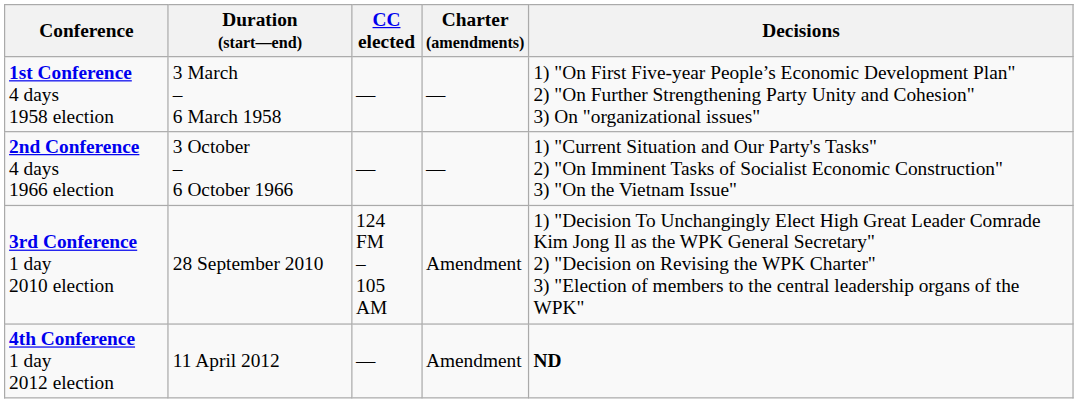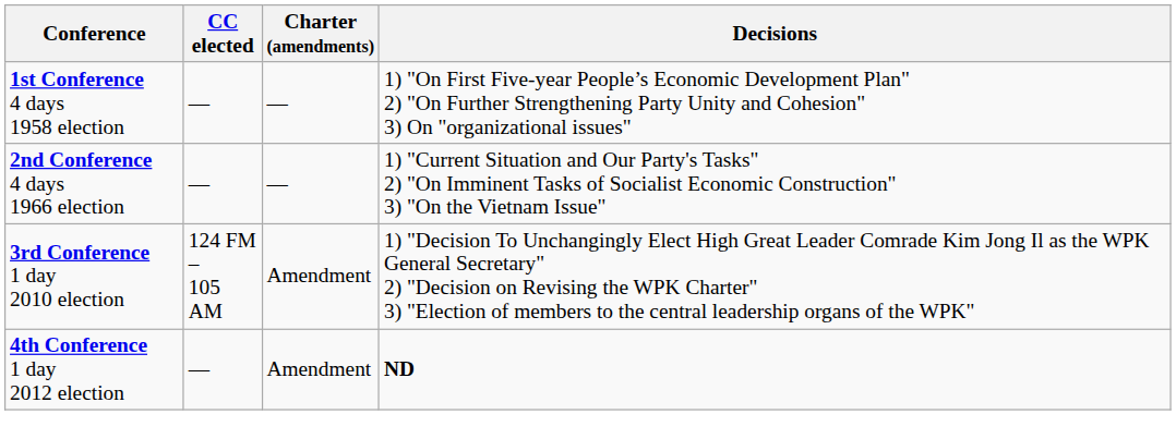- column: Duration (start—end) | 3 March – 6 March 1958 | 3 October – 6 October 1966 | 28 September 2010 | 11 April 2012
